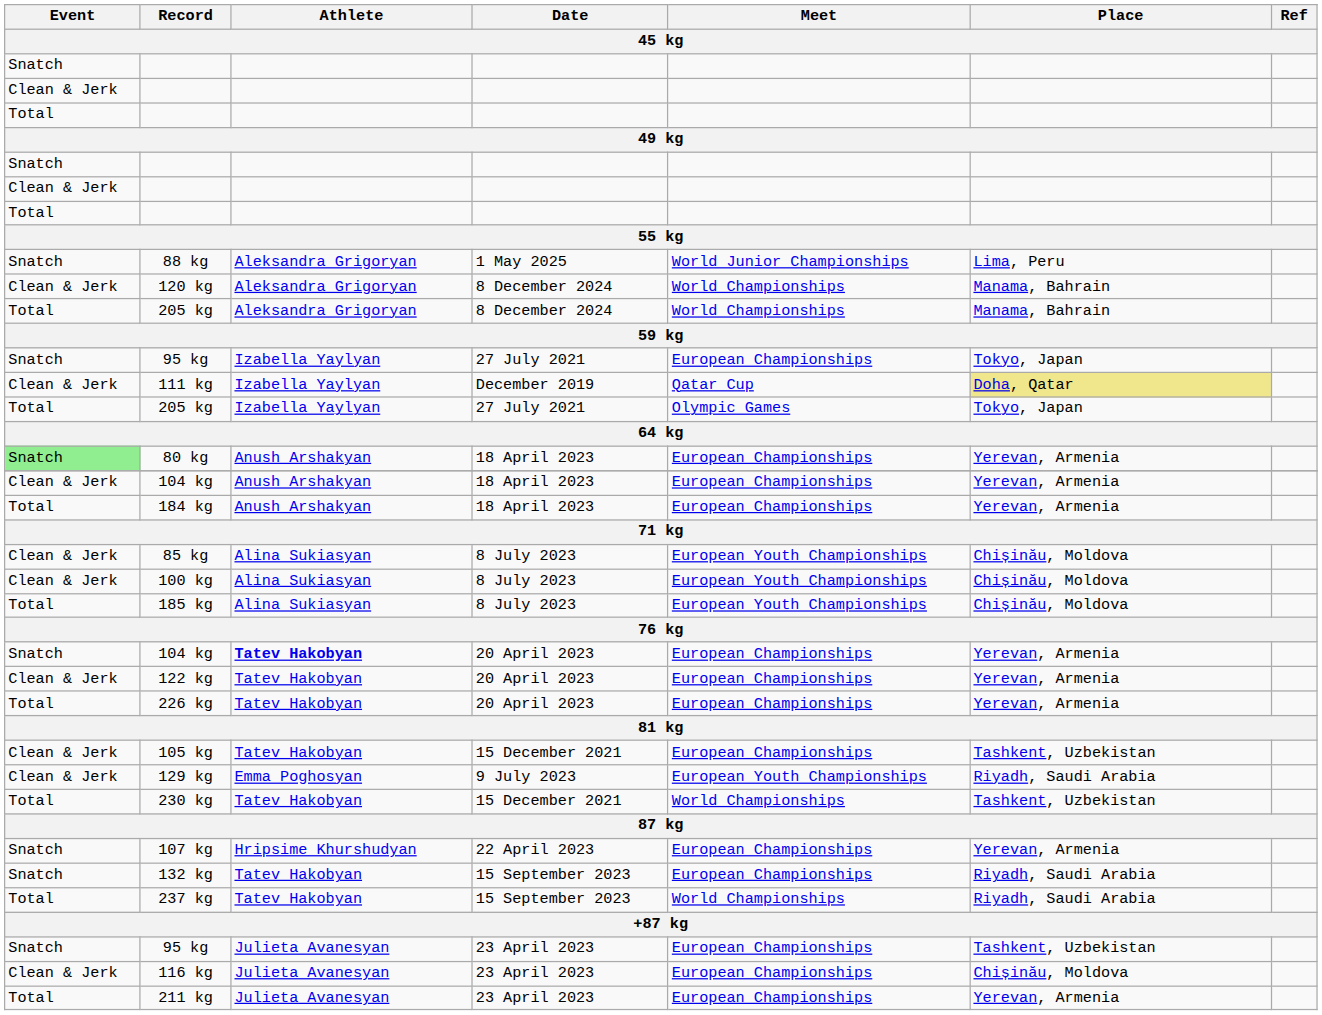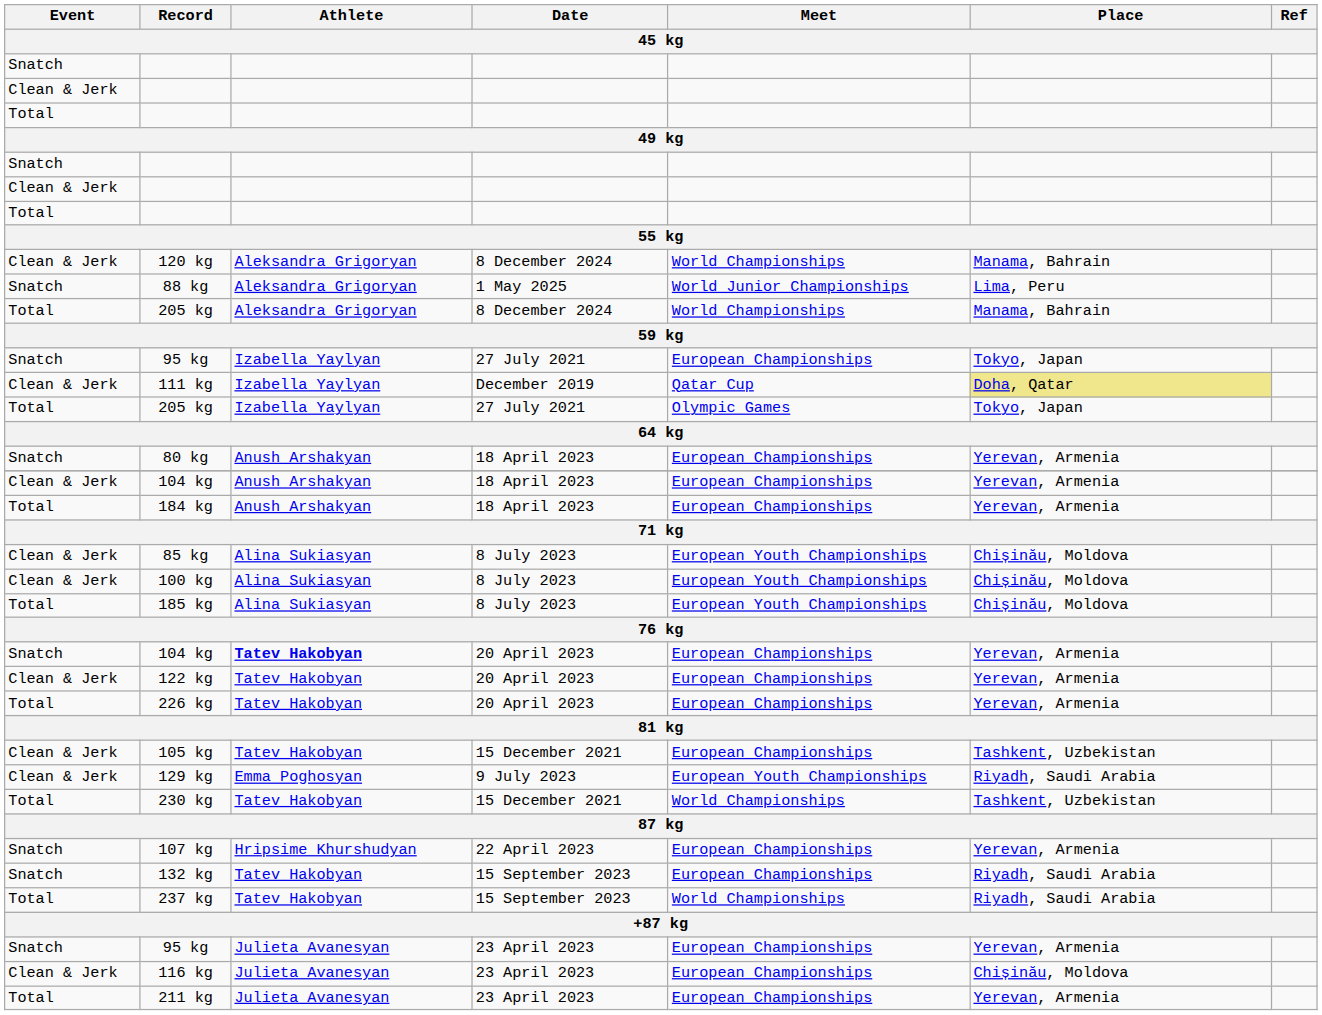rows swapped: 88 kg <-> 120 kg
80 kg | Event: lightgreen background -> no background
95 kg / 23 April 2023 | Place: Tashkent, Uzbekistan -> Yerevan, Armenia
